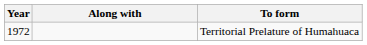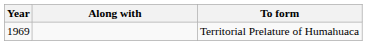Territorial Prelature of Humahuaca | Year: 1972 -> 1969
